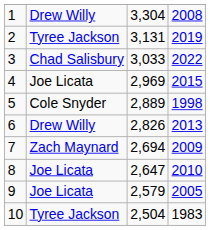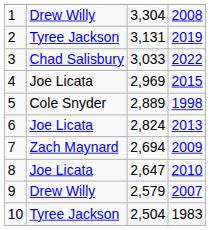6 | column 2: Drew Willy -> Joe Licata
6 | column 3: 2,826 -> 2,824
9 | column 2: Joe Licata -> Drew Willy
9 | column 4: 2005 -> 2007
